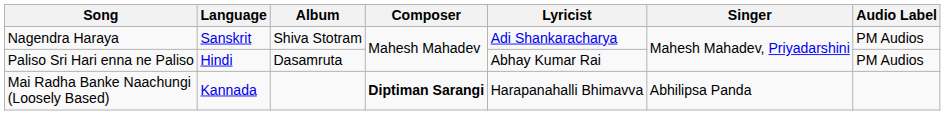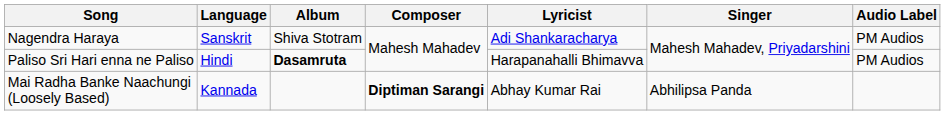Paliso Sri Hari enna ne Paliso | Album: normal -> bold
Paliso Sri Hari enna ne Paliso | Lyricist: Abhay Kumar Rai -> Harapanahalli Bhimavva
Mai Radha Banke Naachungi (Loosely Based) | Lyricist: Harapanahalli Bhimavva -> Abhay Kumar Rai
